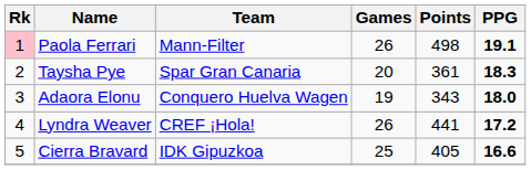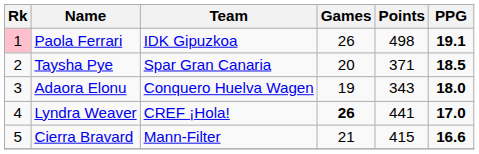Paola Ferrari | Team: Mann-Filter -> IDK Gipuzkoa
Taysha Pye | Points: 361 -> 371
Taysha Pye | PPG: 18.3 -> 18.5
Lyndra Weaver | Games: normal -> bold
Lyndra Weaver | PPG: 17.2 -> 17.0
Cierra Bravard | Team: IDK Gipuzkoa -> Mann-Filter
Cierra Bravard | Games: 25 -> 21
Cierra Bravard | Points: 405 -> 415
